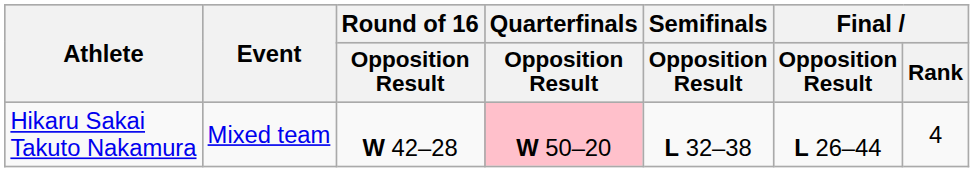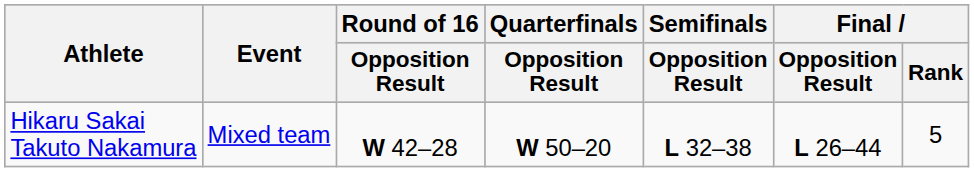Hikaru Sakai Takuto Nakamura | Quarterfinals / Opposition Result: pink background -> no background
Hikaru Sakai Takuto Nakamura | Final / Rank: 4 -> 5
